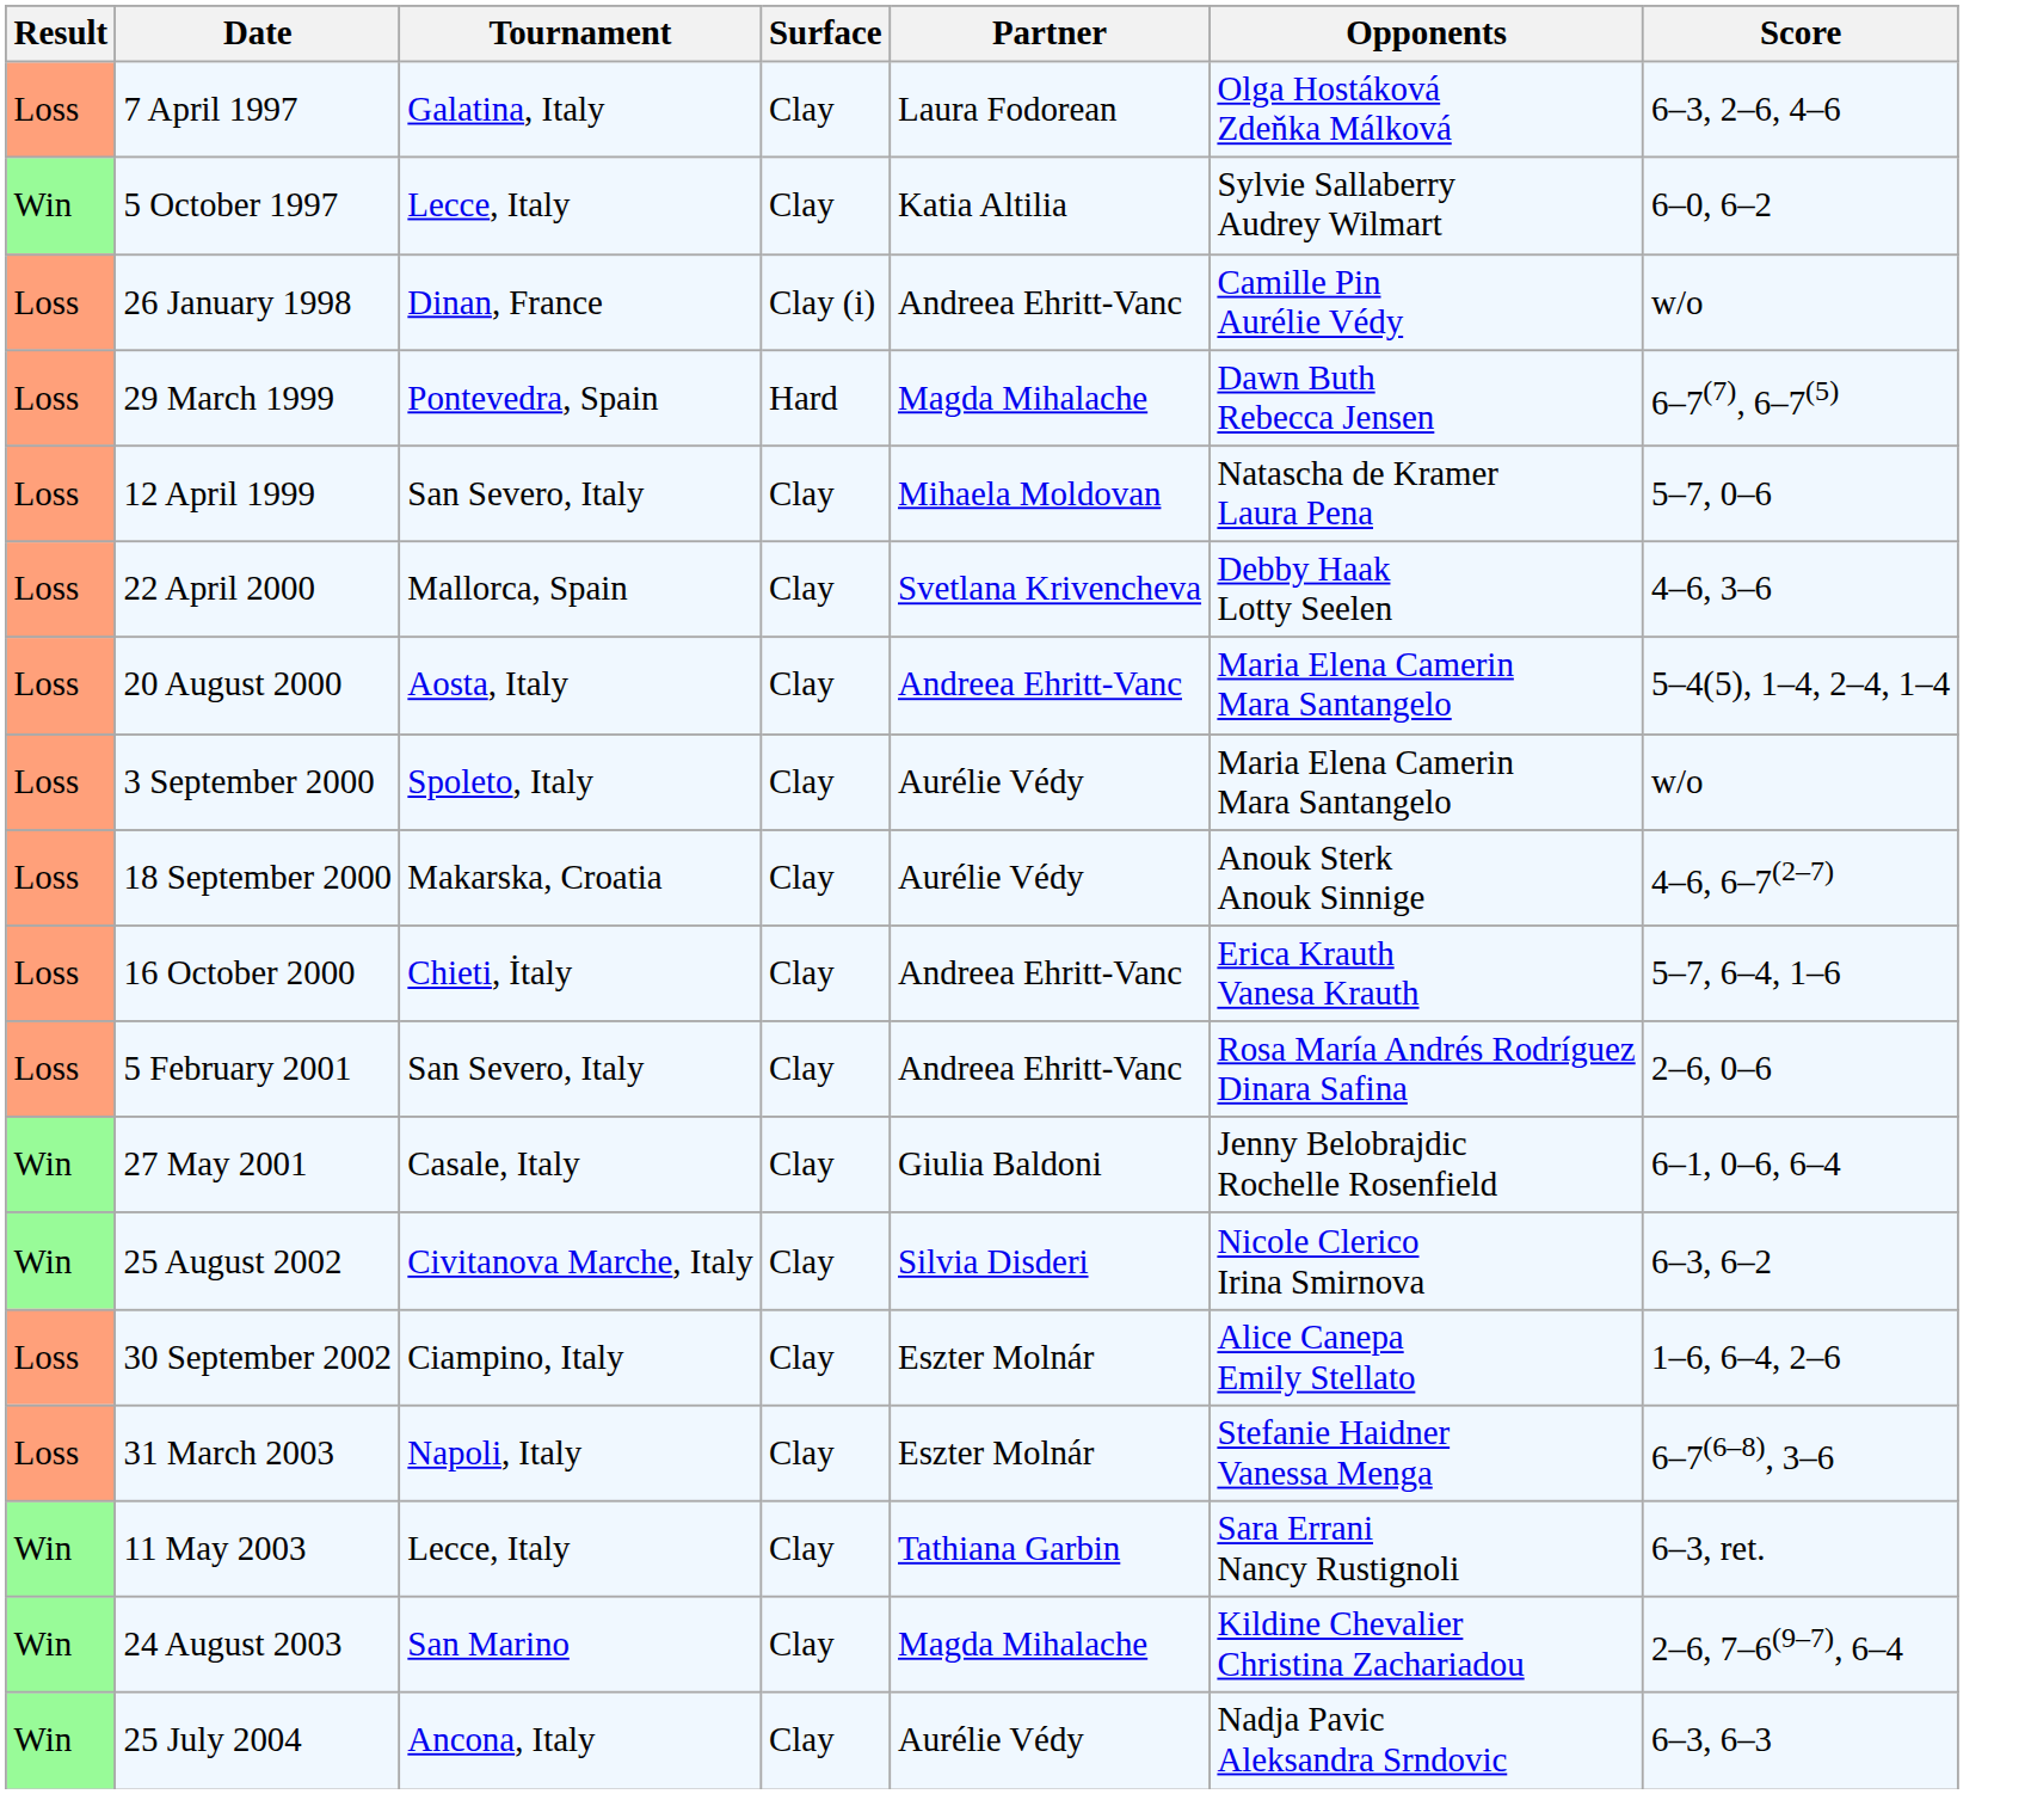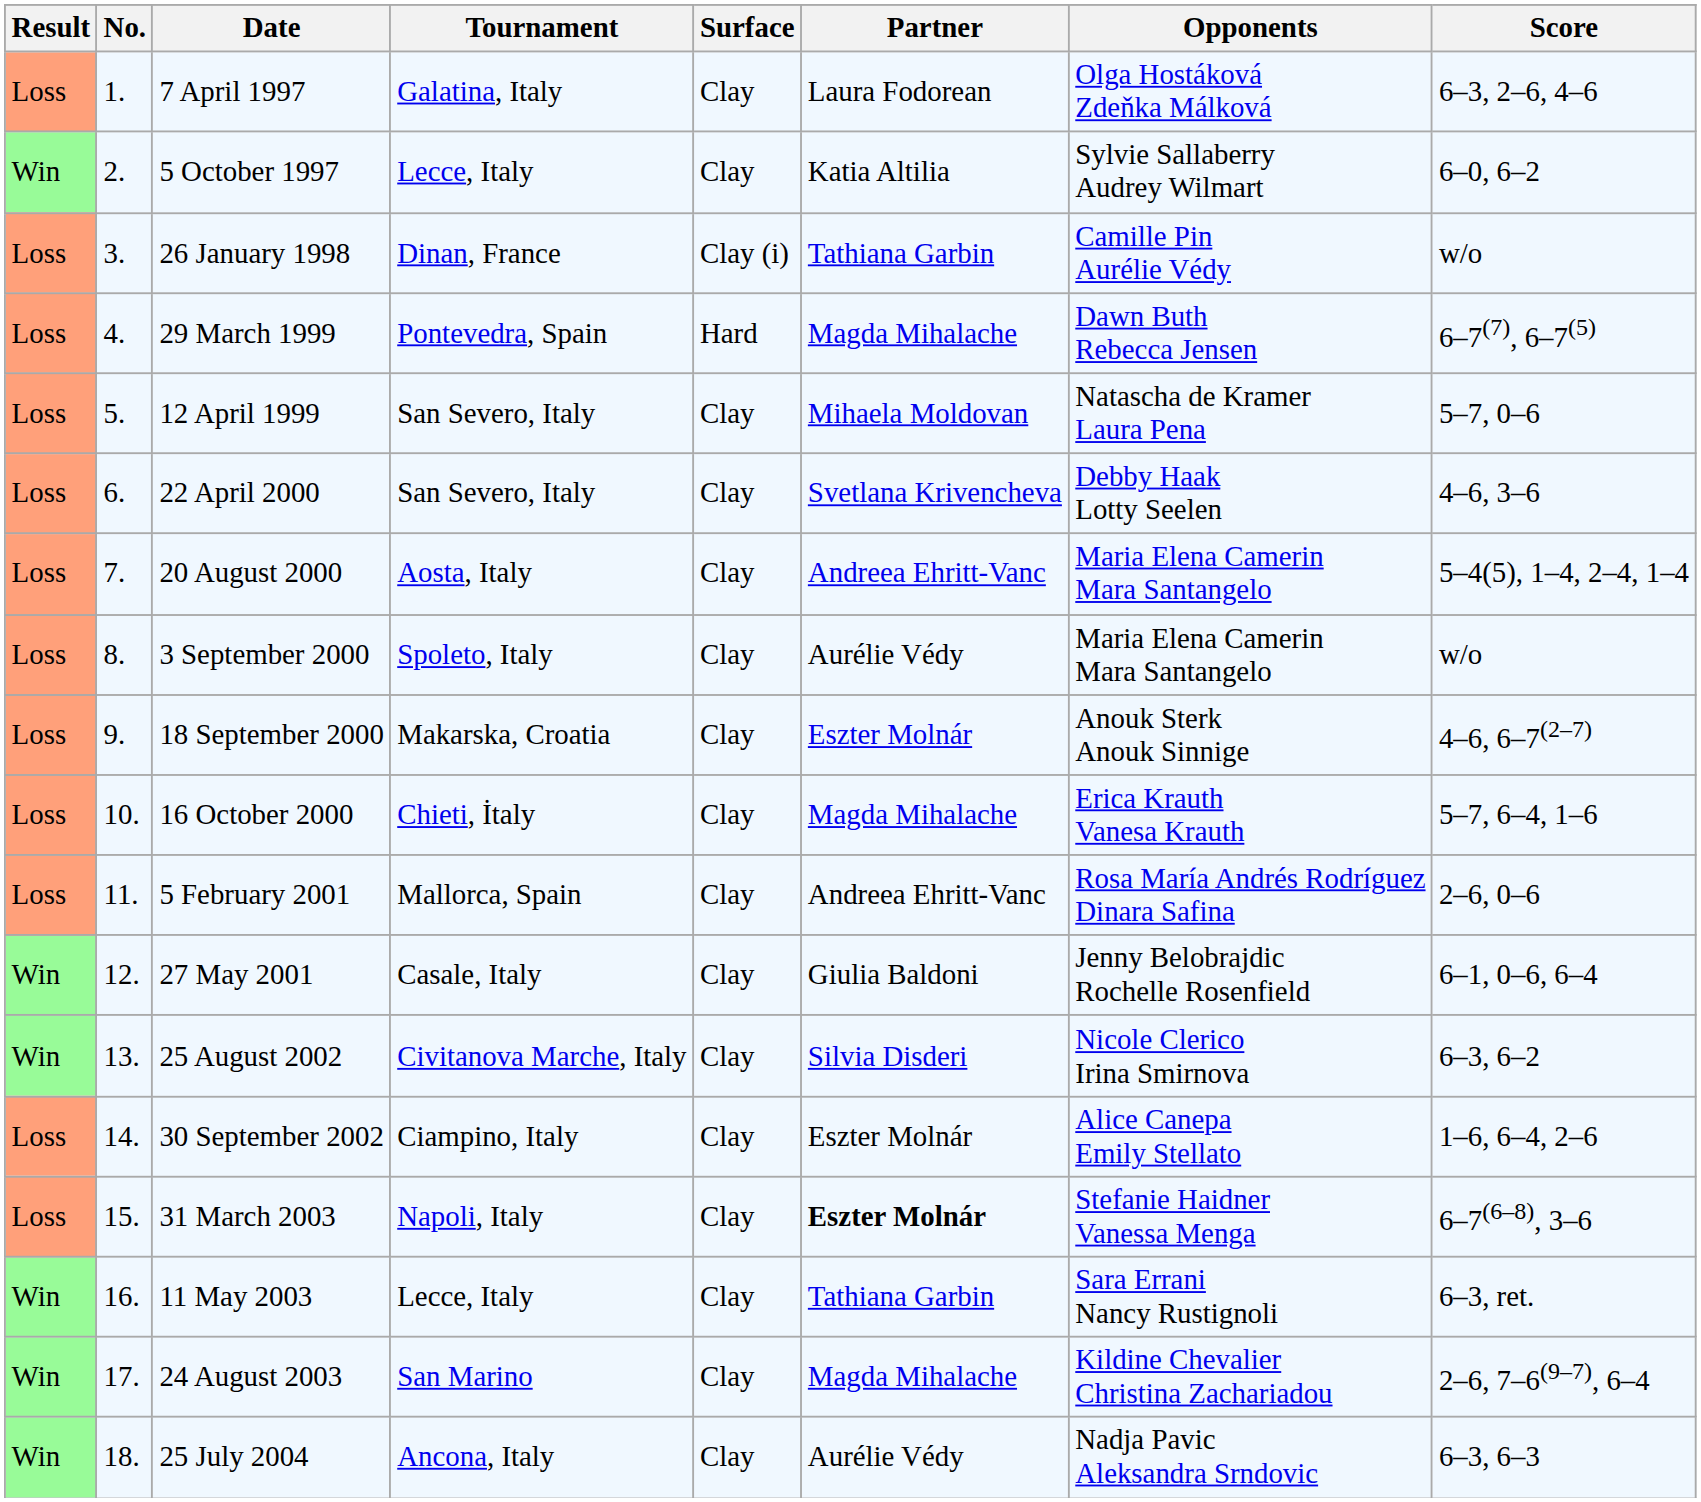+ column: No. | 1. | 2. | 3. | 4. | 5. | 6. | 7. | 8. | 9. | 10. | 11. | 12. | 13. | 14. | 15. | 16. | 17. | 18.
26 January 1998 | Partner: Andreea Ehritt-Vanc -> Tathiana Garbin
22 April 2000 | Tournament: Mallorca, Spain -> San Severo, Italy
18 September 2000 | Partner: Aurélie Védy -> Eszter Molnár
16 October 2000 | Partner: Andreea Ehritt-Vanc -> Magda Mihalache
5 February 2001 | Tournament: San Severo, Italy -> Mallorca, Spain
31 March 2003 | Partner: normal -> bold
